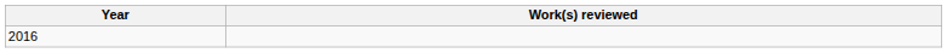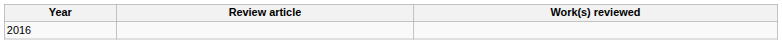+ column: Review article
